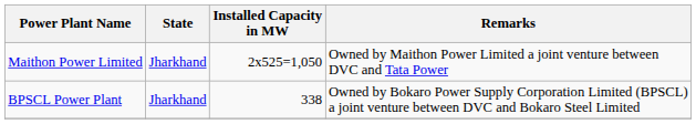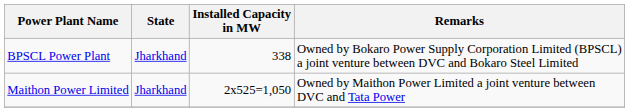rows swapped: Maithon Power Limited <-> BPSCL Power Plant
